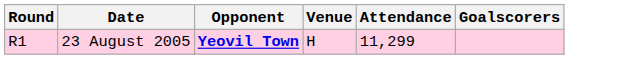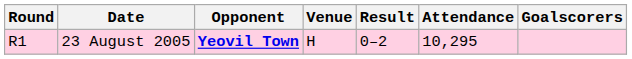+ column: Result | 0–2
23 August 2005 | Attendance: 11,299 -> 10,295
